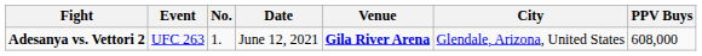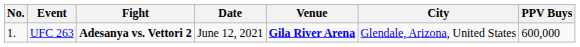columns swapped: No. <-> Fight
UFC 263 | PPV Buys: 608,000 -> 600,000
